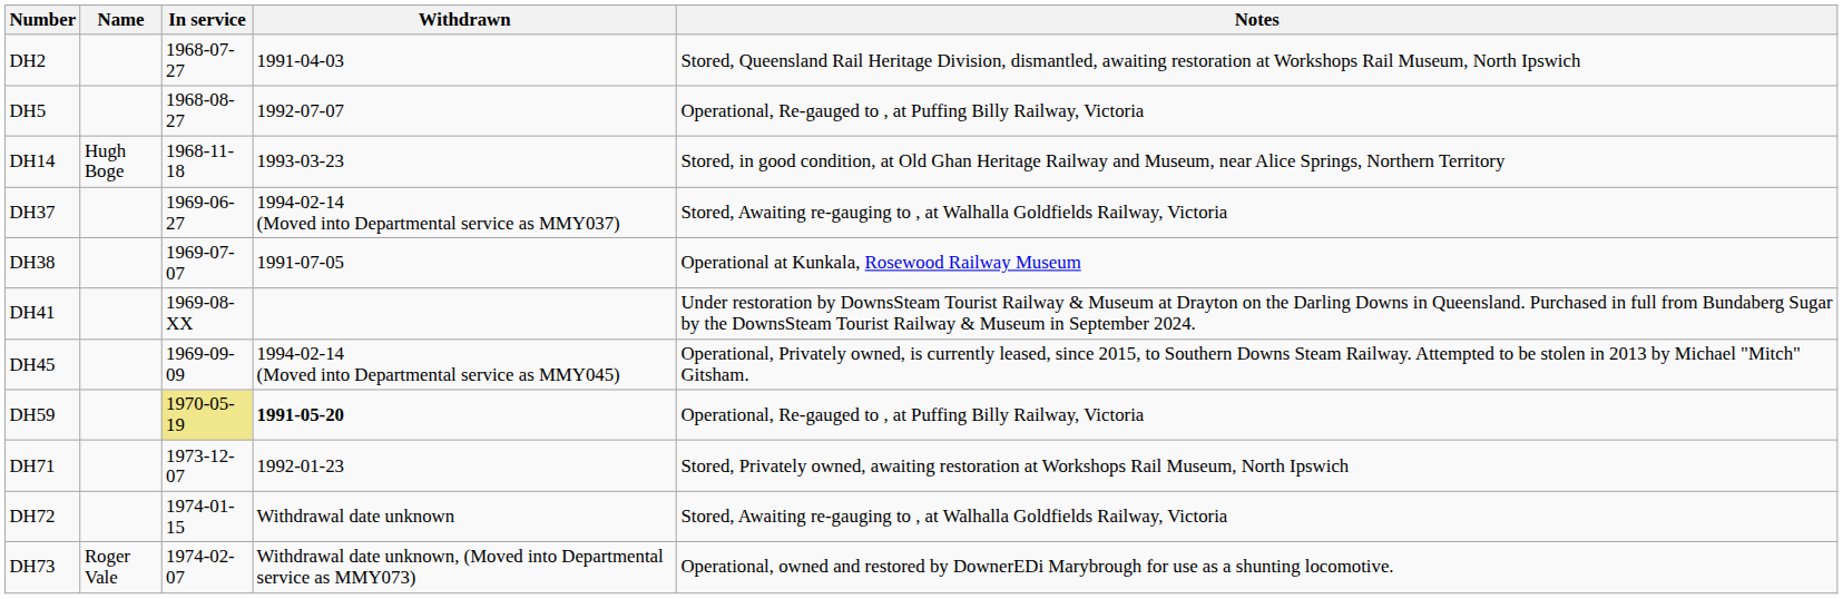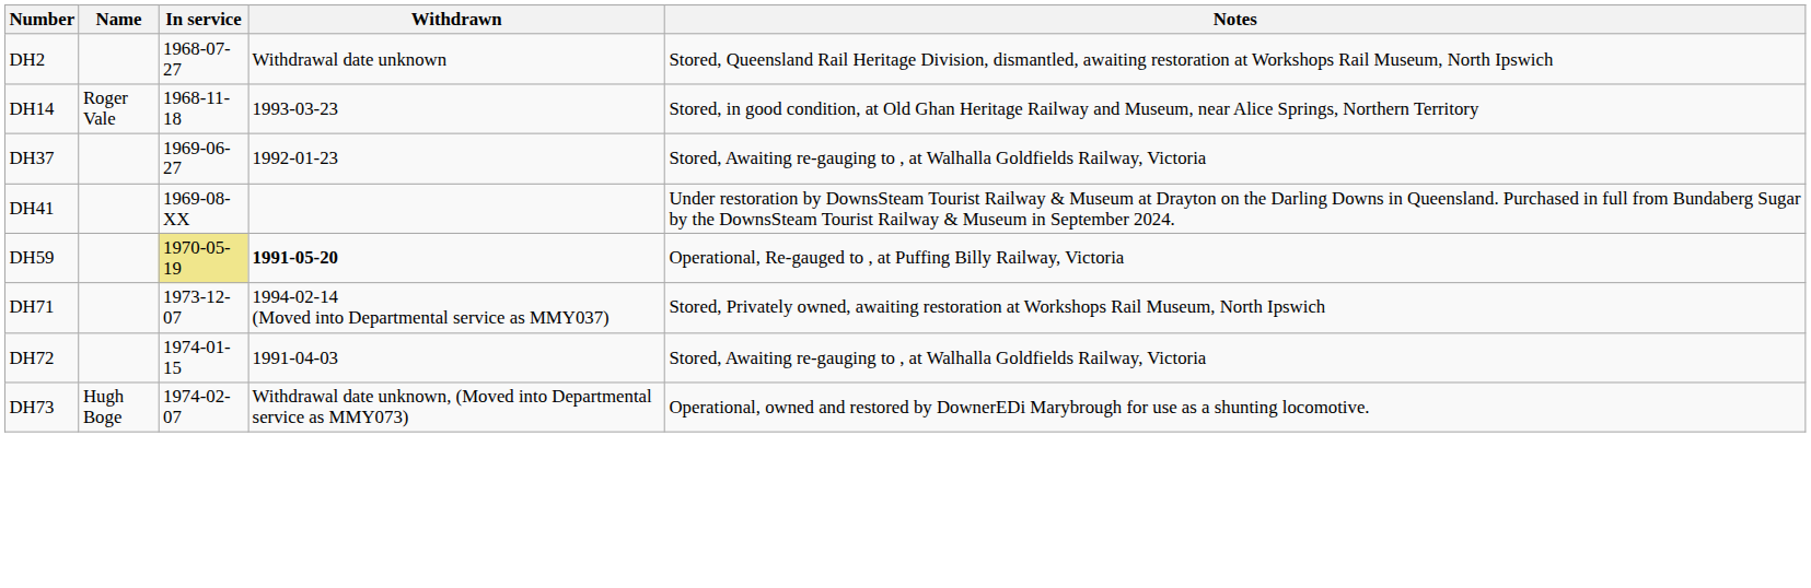DH2 | Withdrawn: 1991-04-03 -> Withdrawal date unknown
- row: DH5 | 1968-08-27 | 1992-07-07 | Operational, Re-gauged to , at Puffing Billy Railway, Victoria
DH14 | Name: Hugh Boge -> Roger Vale
DH37 | Withdrawn: 1994-02-14 (Moved into Departmental service as MMY037) -> 1992-01-23
- row: DH38 | 1969-07-07 | 1991-07-05 | Operational at Kunkala, Rosewood Railway Museum
- row: DH45 | 1969-09-09 | 1994-02-14 (Moved into Departmental service as MMY045) | Operational, Privately owned, is currently leased, since 2015, to Southern Downs Steam Railway. Attempted to be stolen in 2013 by Michael "Mitch" Gitsham.
DH71 | Withdrawn: 1992-01-23 -> 1994-02-14 (Moved into Departmental service as MMY037)
DH72 | Withdrawn: Withdrawal date unknown -> 1991-04-03
DH73 | Name: Roger Vale -> Hugh Boge
